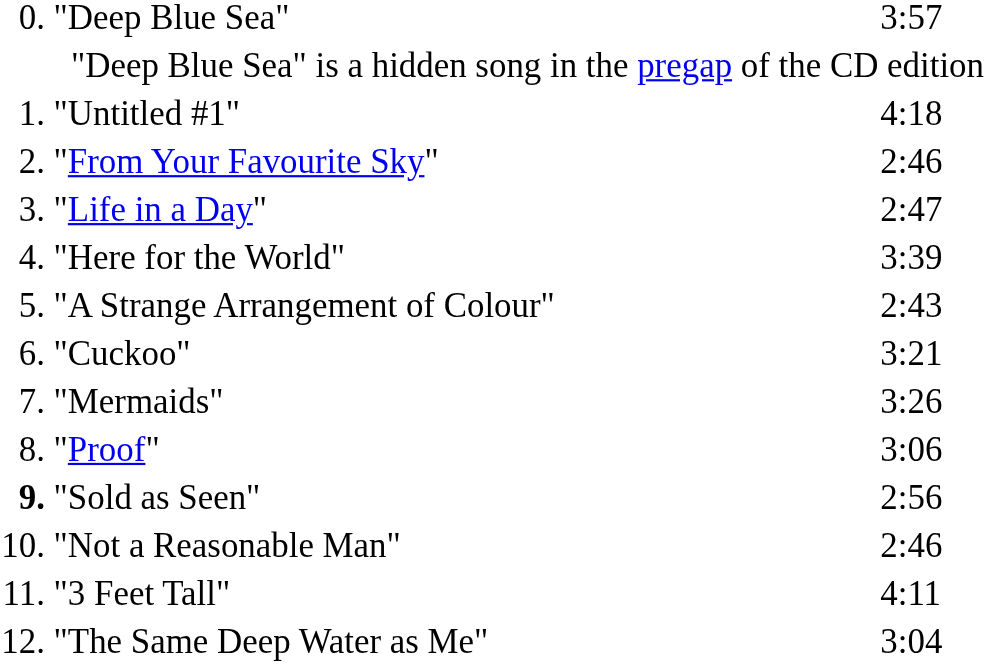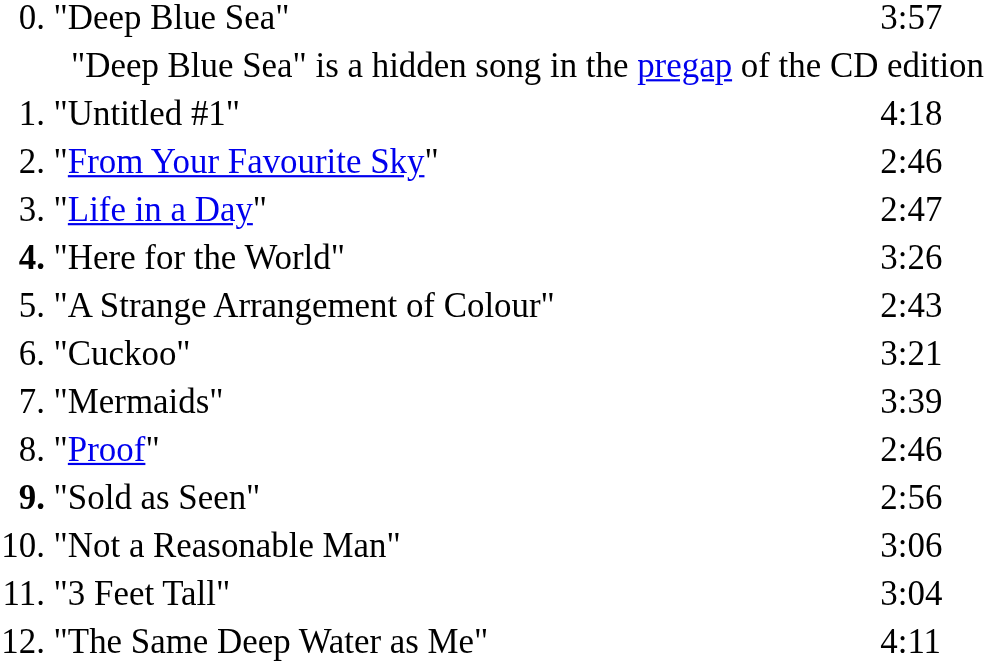"Here for the World" | column 1: normal -> bold
"Here for the World" | column 3: 3:39 -> 3:26
"Mermaids" | column 3: 3:26 -> 3:39
"Proof" | column 3: 3:06 -> 2:46
"Not a Reasonable Man" | column 3: 2:46 -> 3:06
"3 Feet Tall" | column 3: 4:11 -> 3:04
"The Same Deep Water as Me" | column 3: 3:04 -> 4:11
